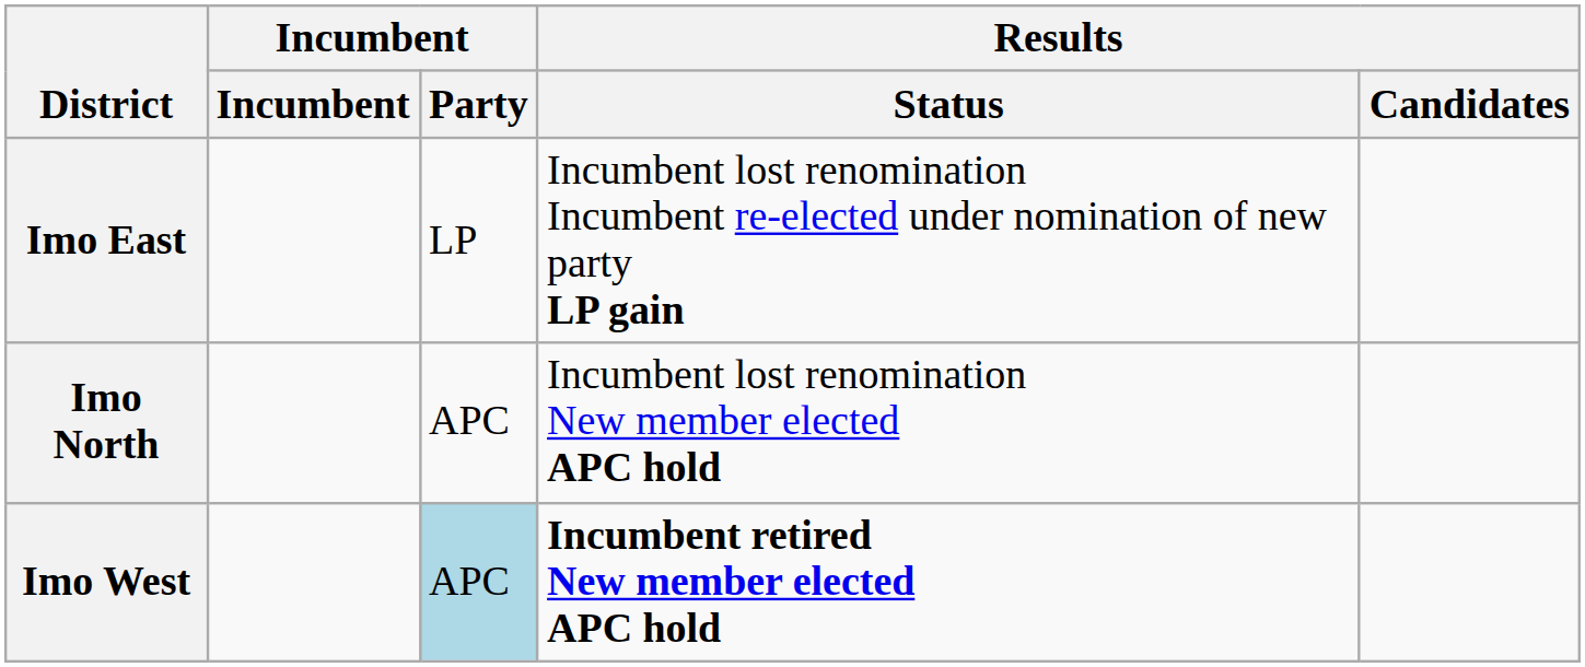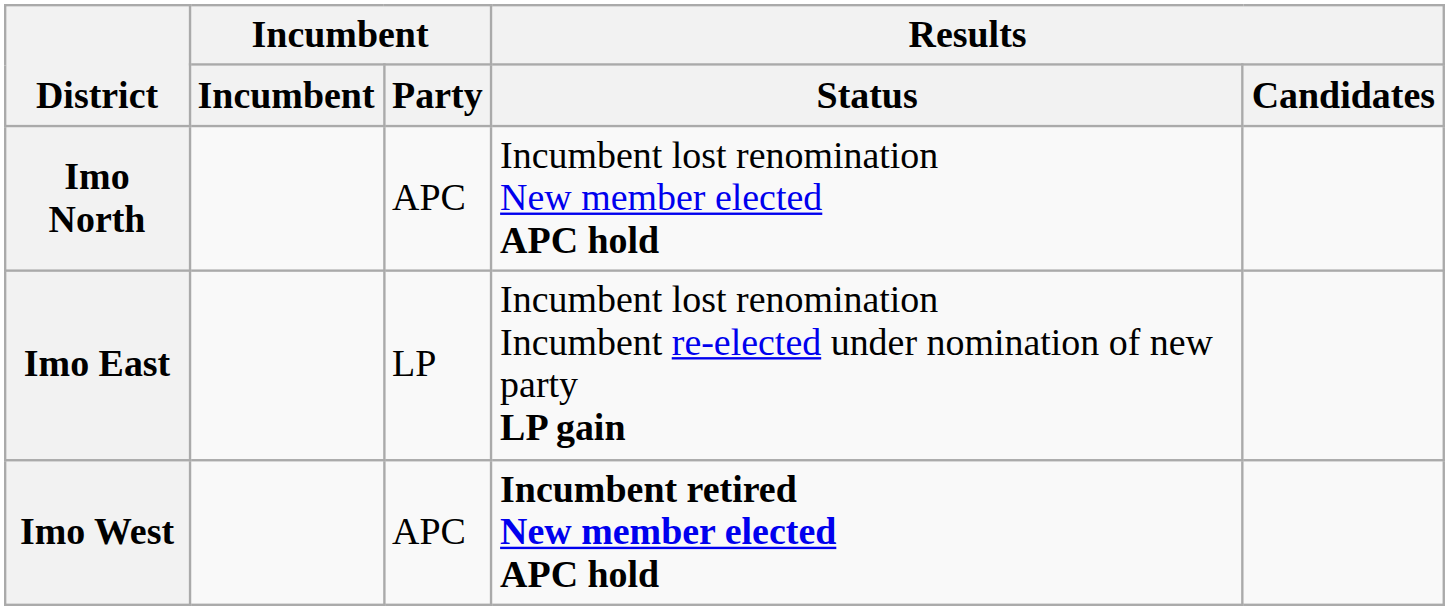rows swapped: Imo East <-> Imo North
Imo West | Incumbent / Party: lightblue background -> no background
